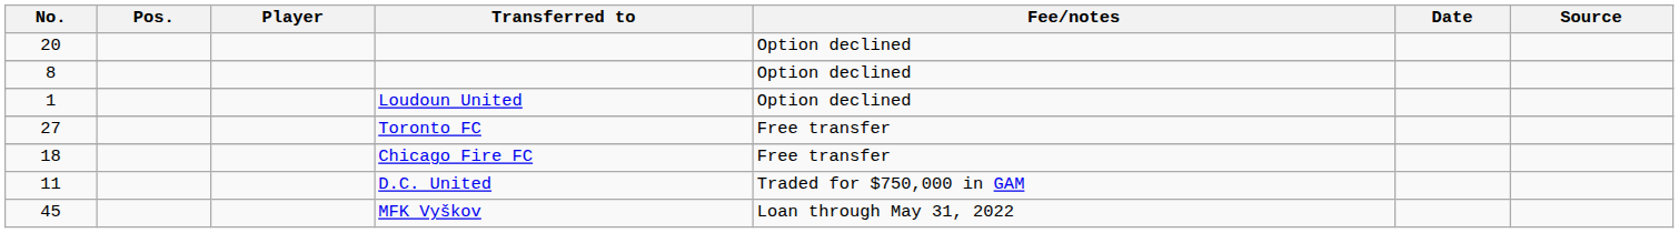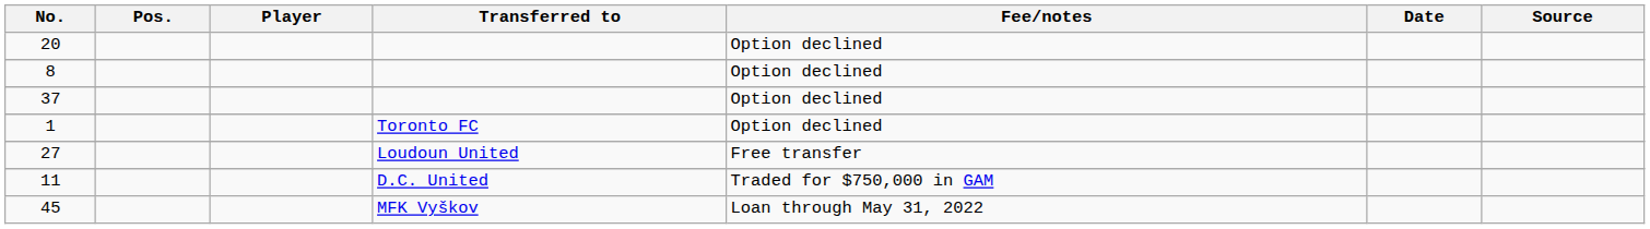+ row: 37 | Option declined
1 | Transferred to: Loudoun United -> Toronto FC
27 | Transferred to: Toronto FC -> Loudoun United
- row: 18 | Chicago Fire FC | Free transfer
